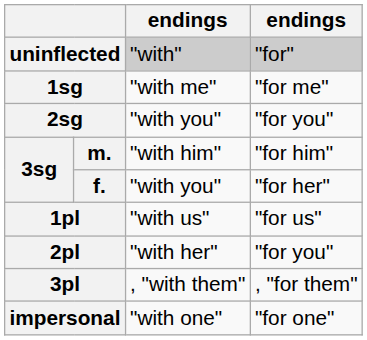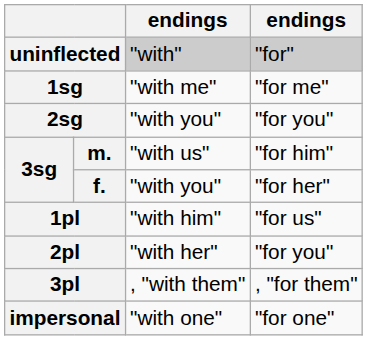m. | column 3: "with him" -> "with us"
1pl | column 3: "with us" -> "with him"
